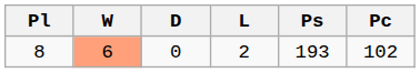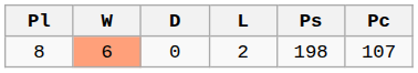8 | Ps: 193 -> 198
8 | Pc: 102 -> 107
